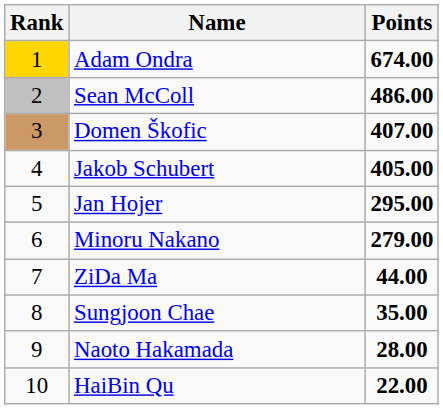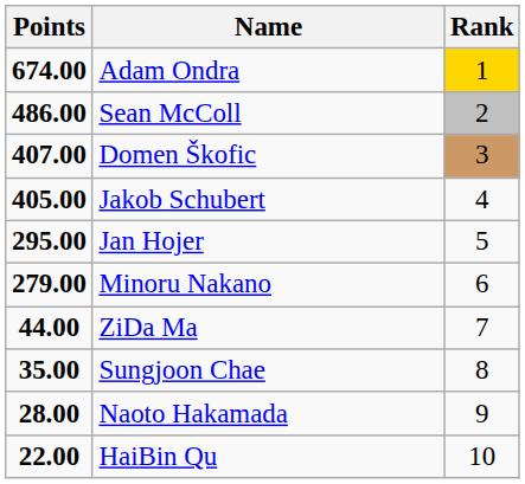columns swapped: Rank <-> Points
